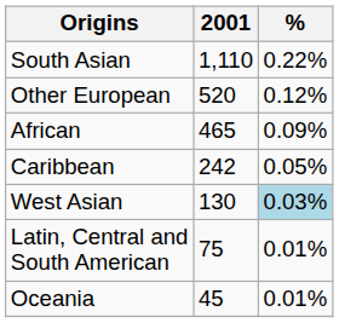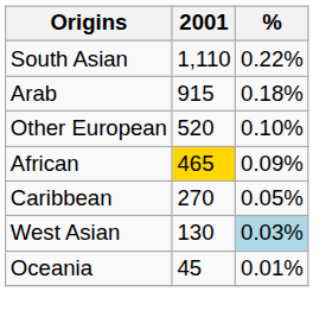+ row: Arab | 915 | 0.18%
Other European | %: 0.12% -> 0.10%
African | 2001: no background -> gold background
Caribbean | 2001: 242 -> 270
- row: Latin, Central and South American | 75 | 0.01%
